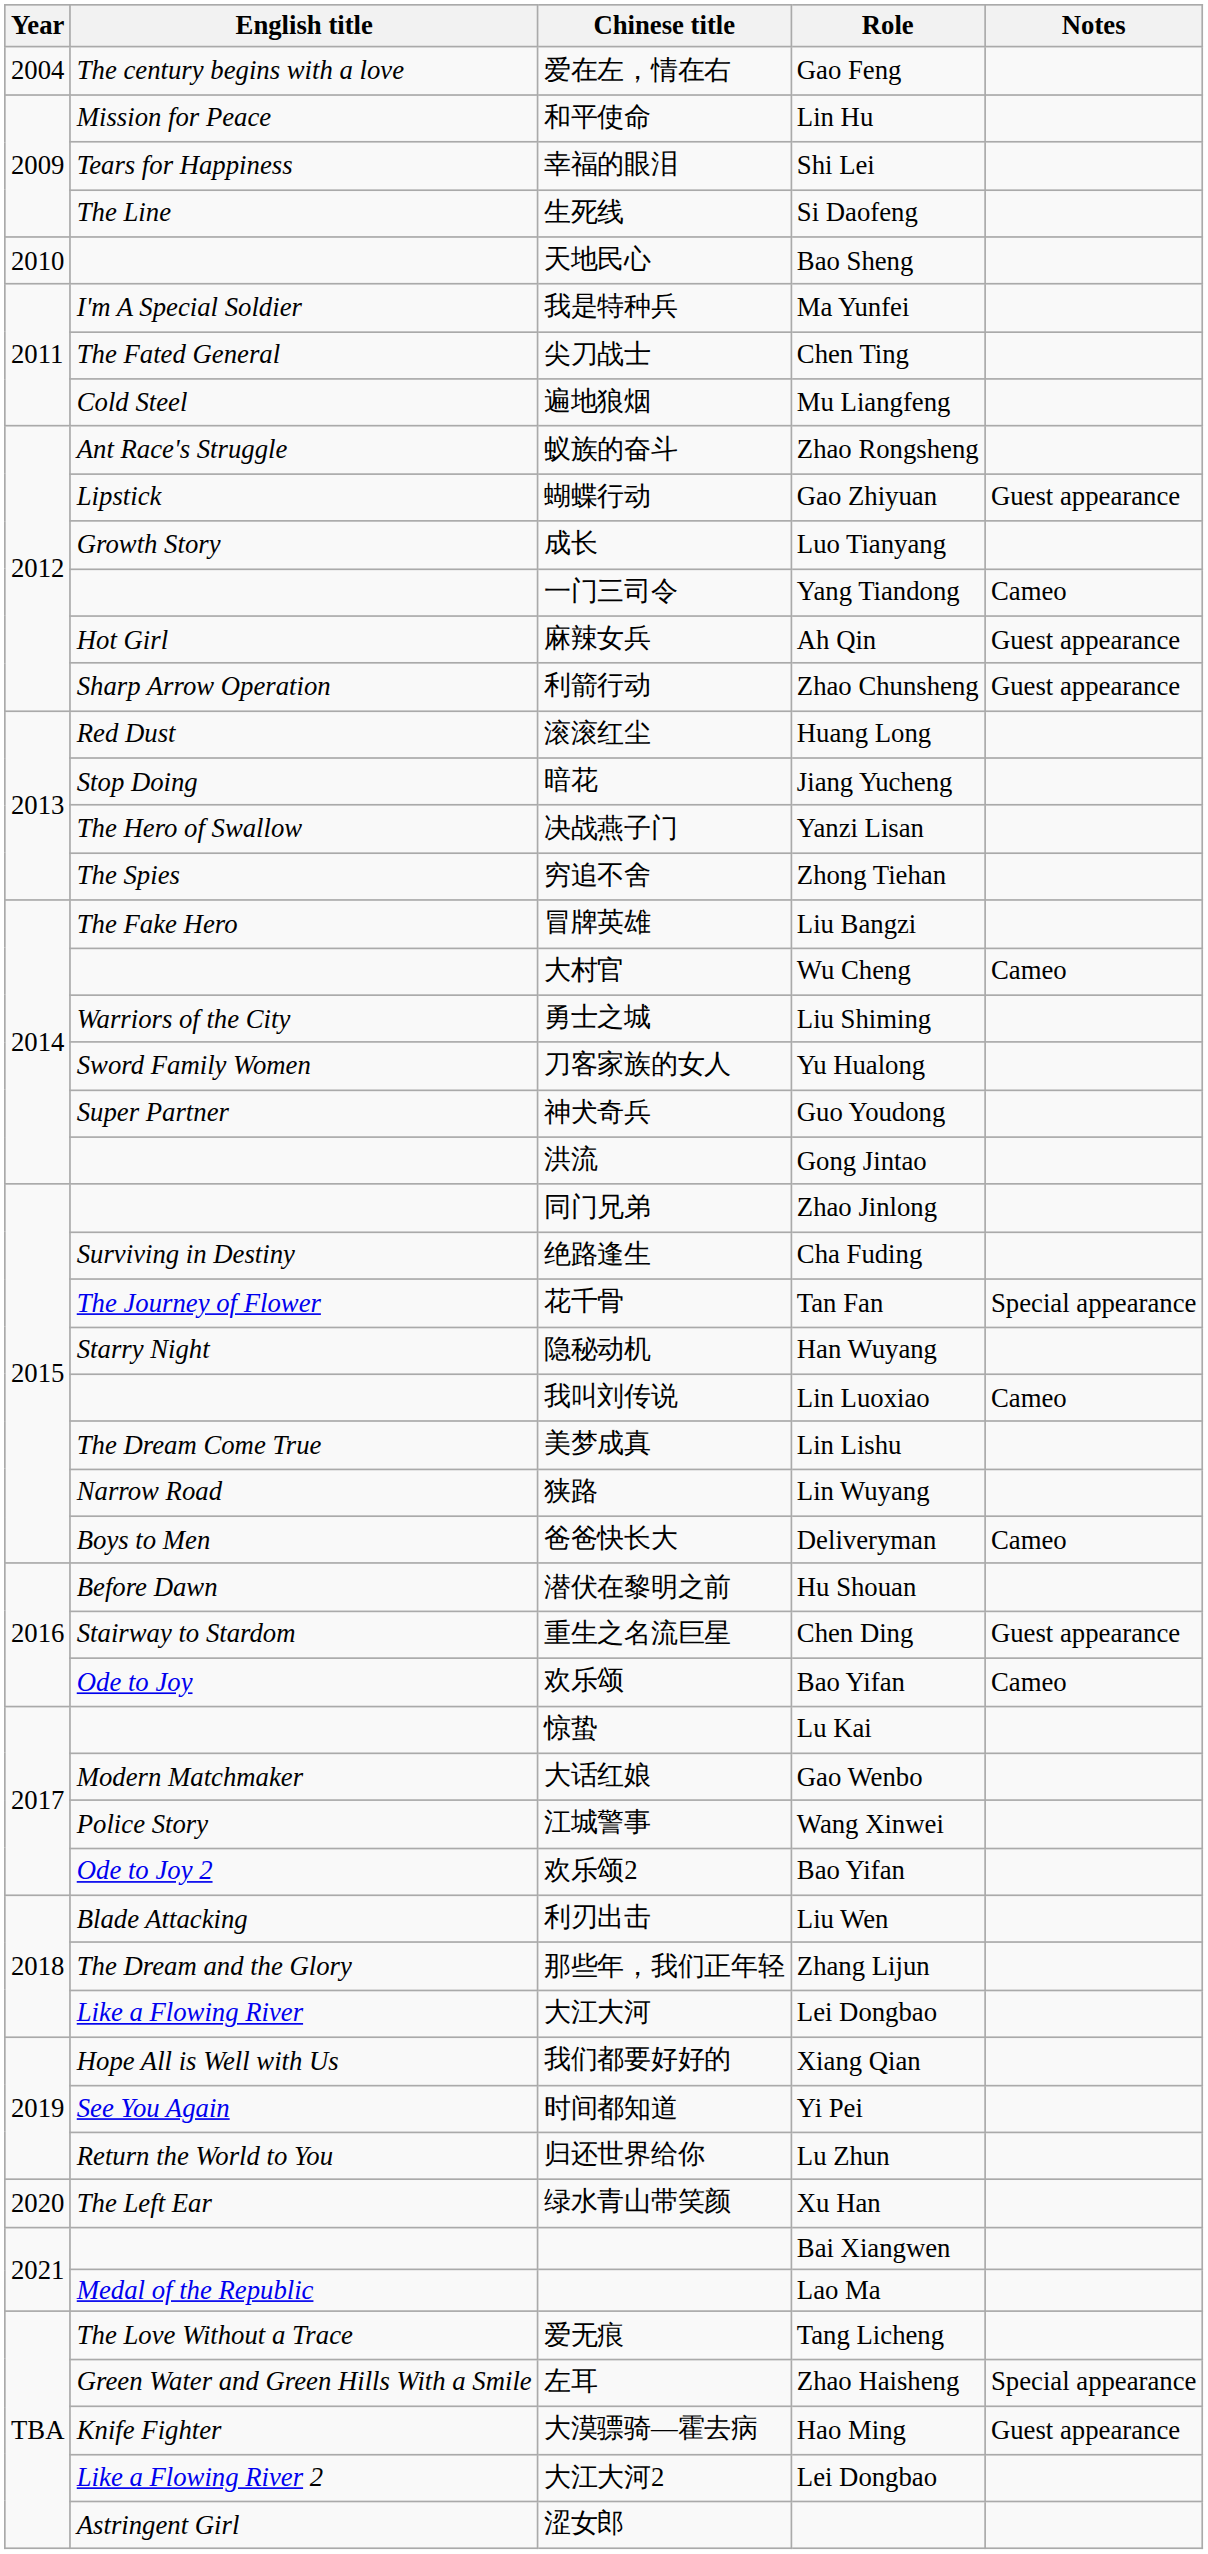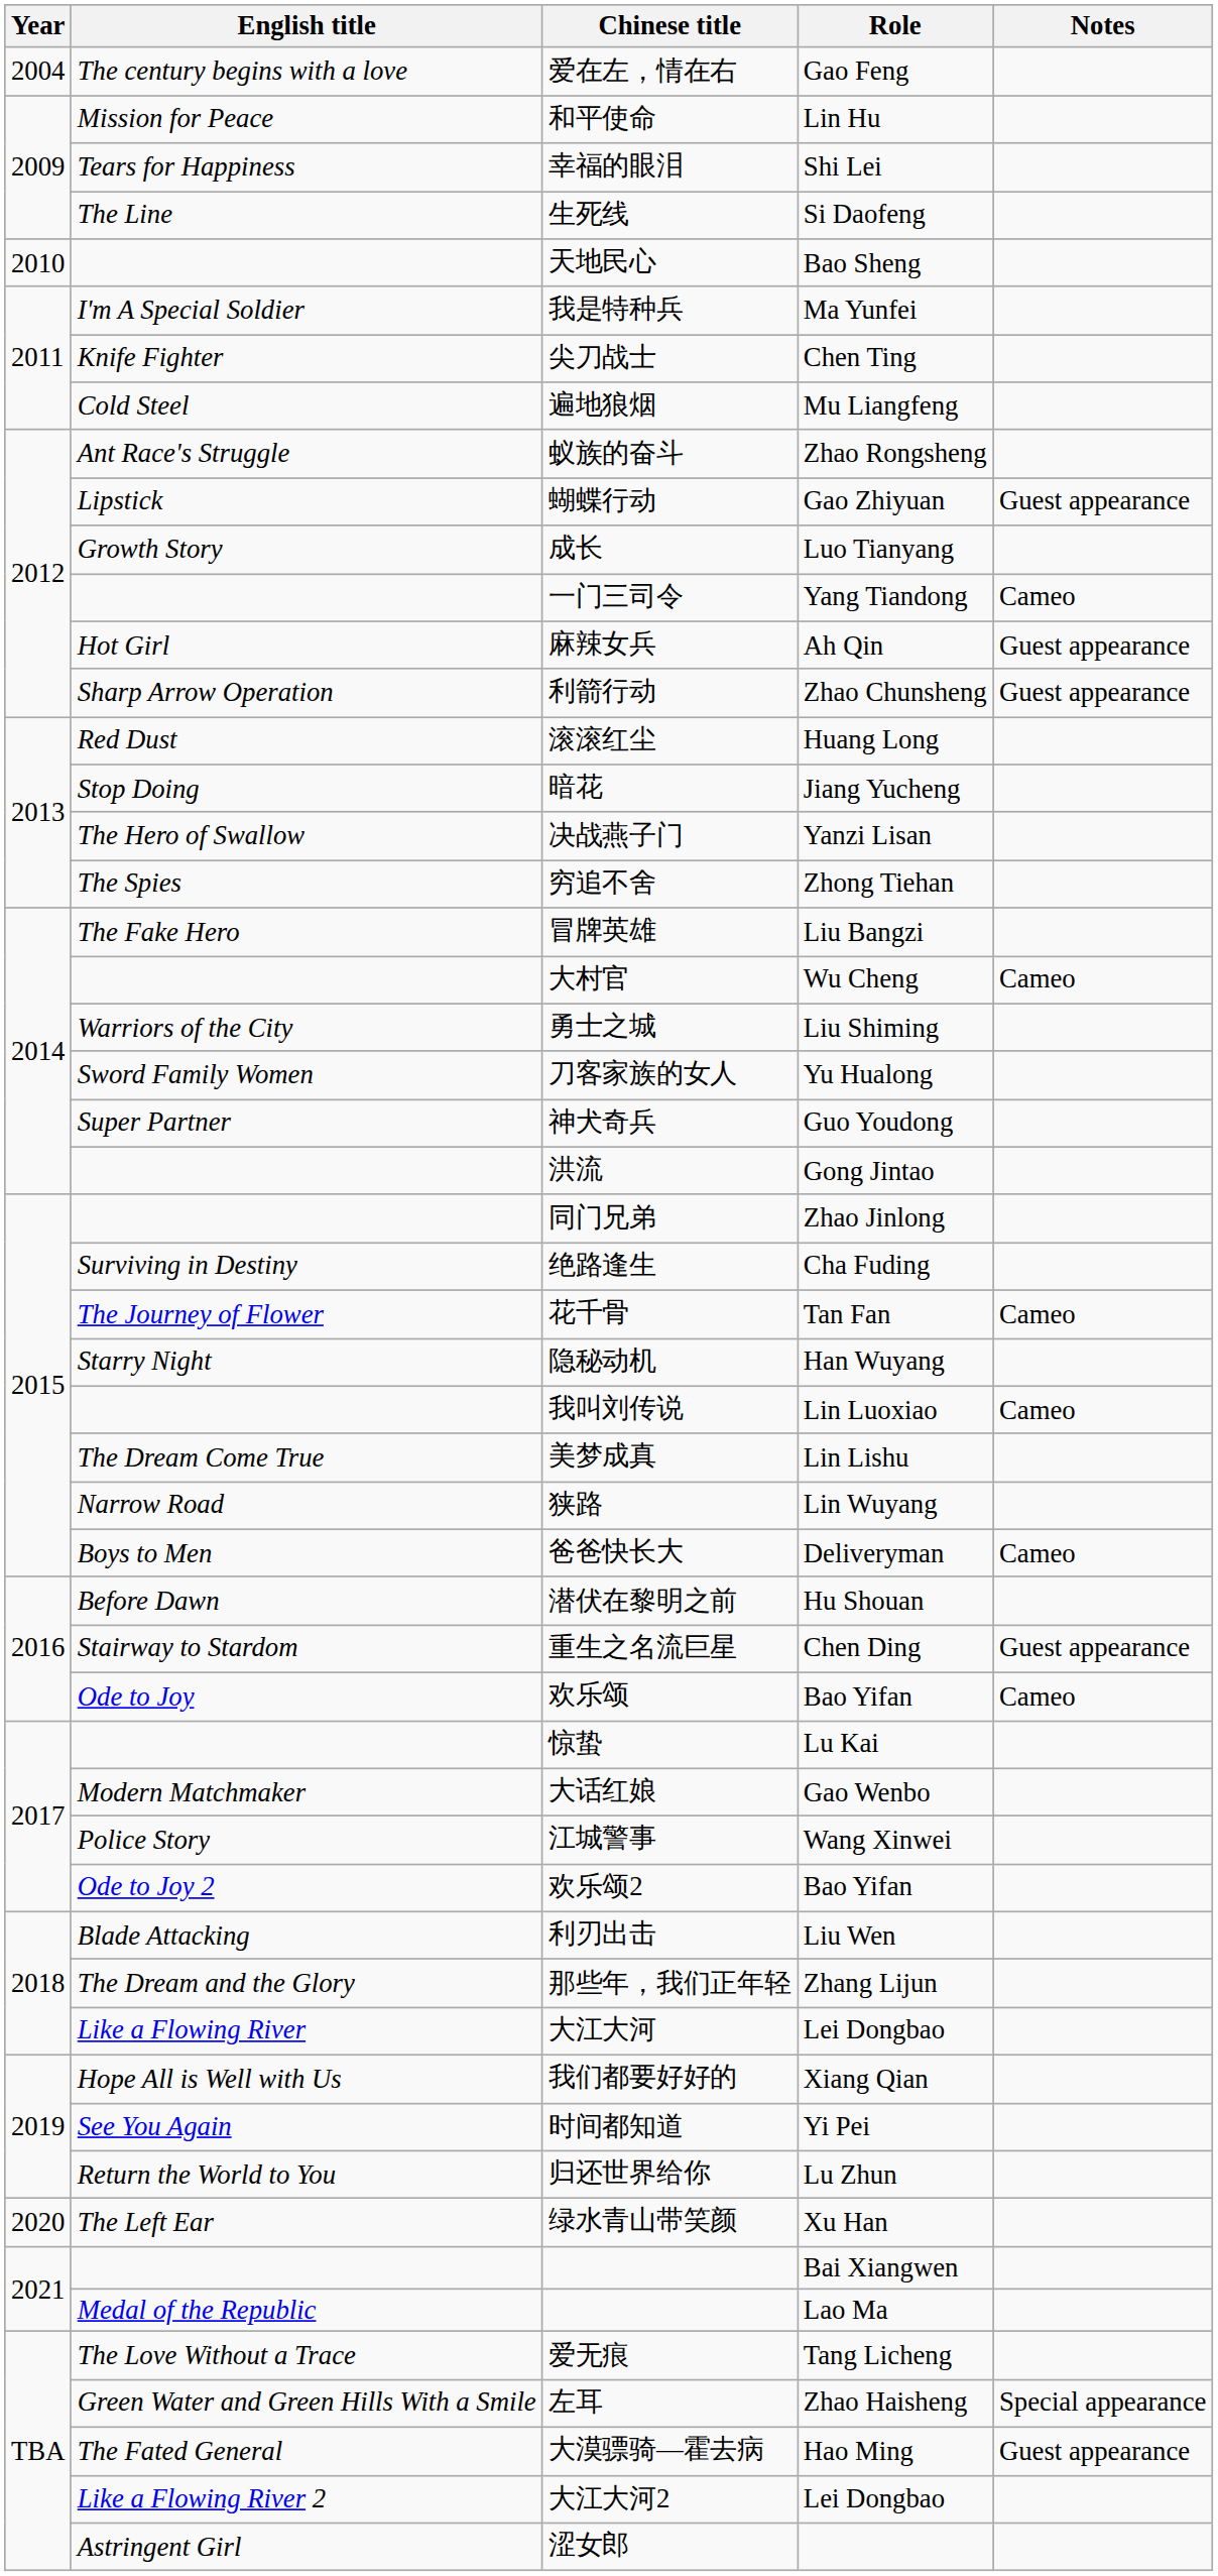尖刀战士 | English title: The Fated General -> Knife Fighter
花千骨 | Notes: Special appearance -> Cameo
大漠骠骑—霍去病 | English title: Knife Fighter -> The Fated General
